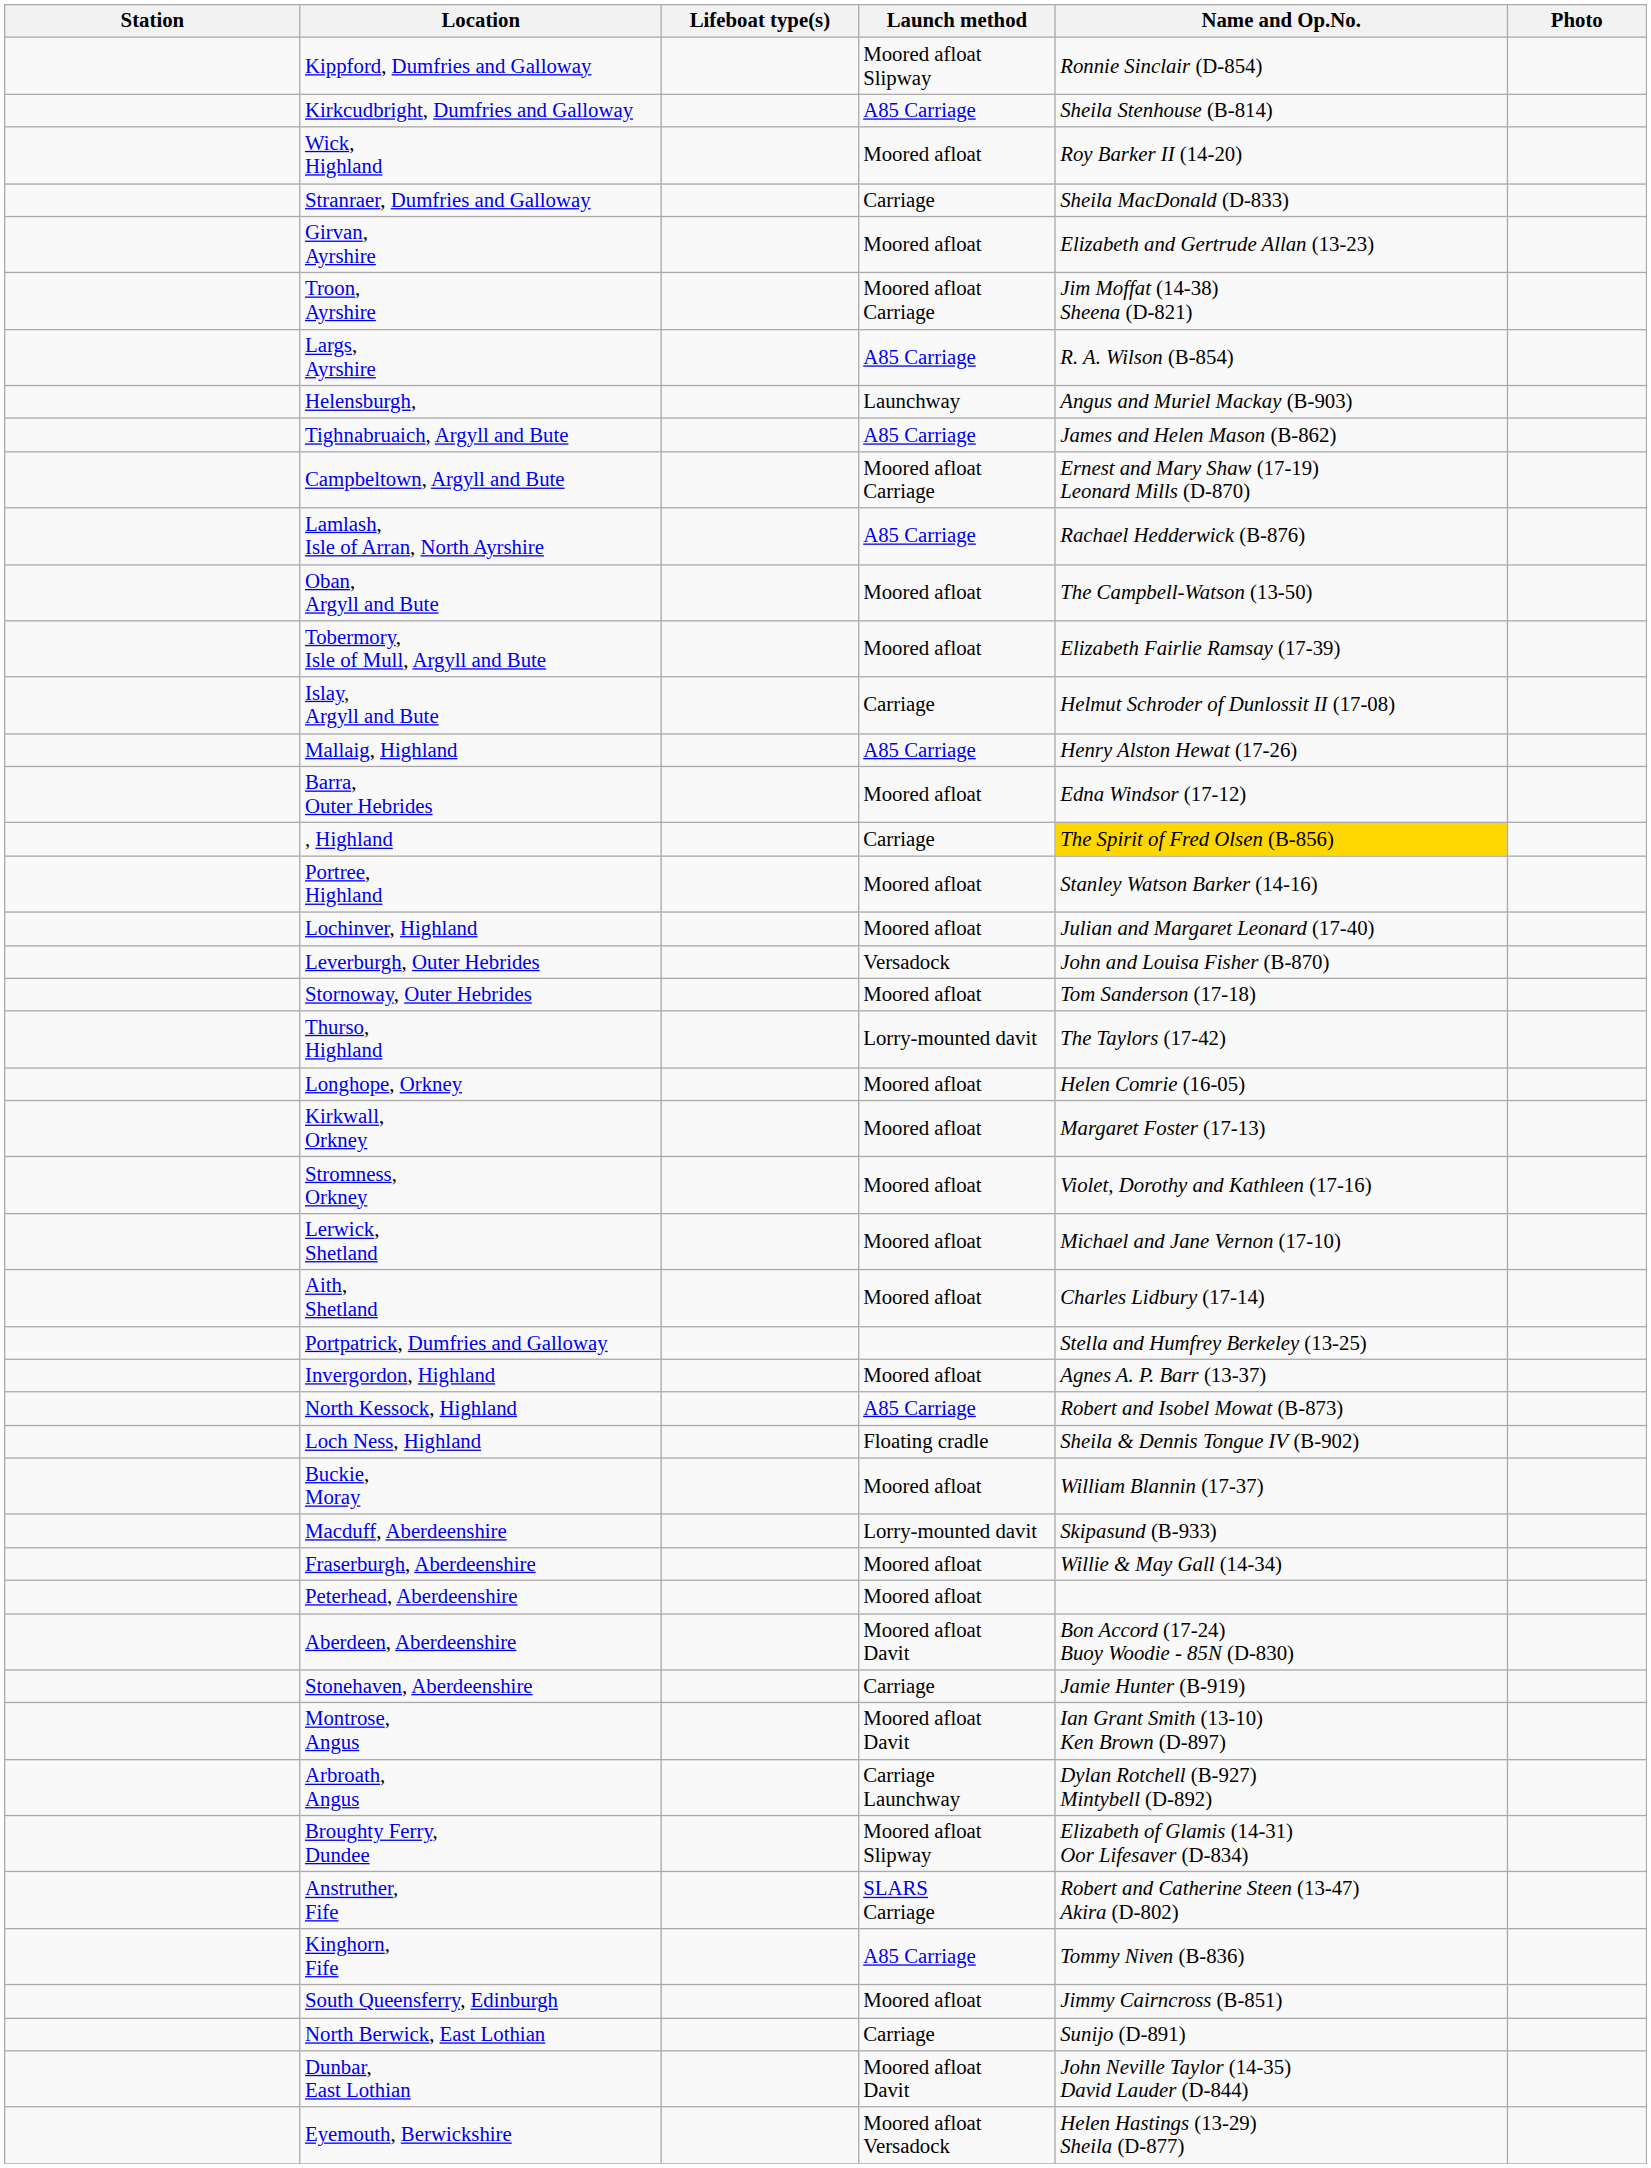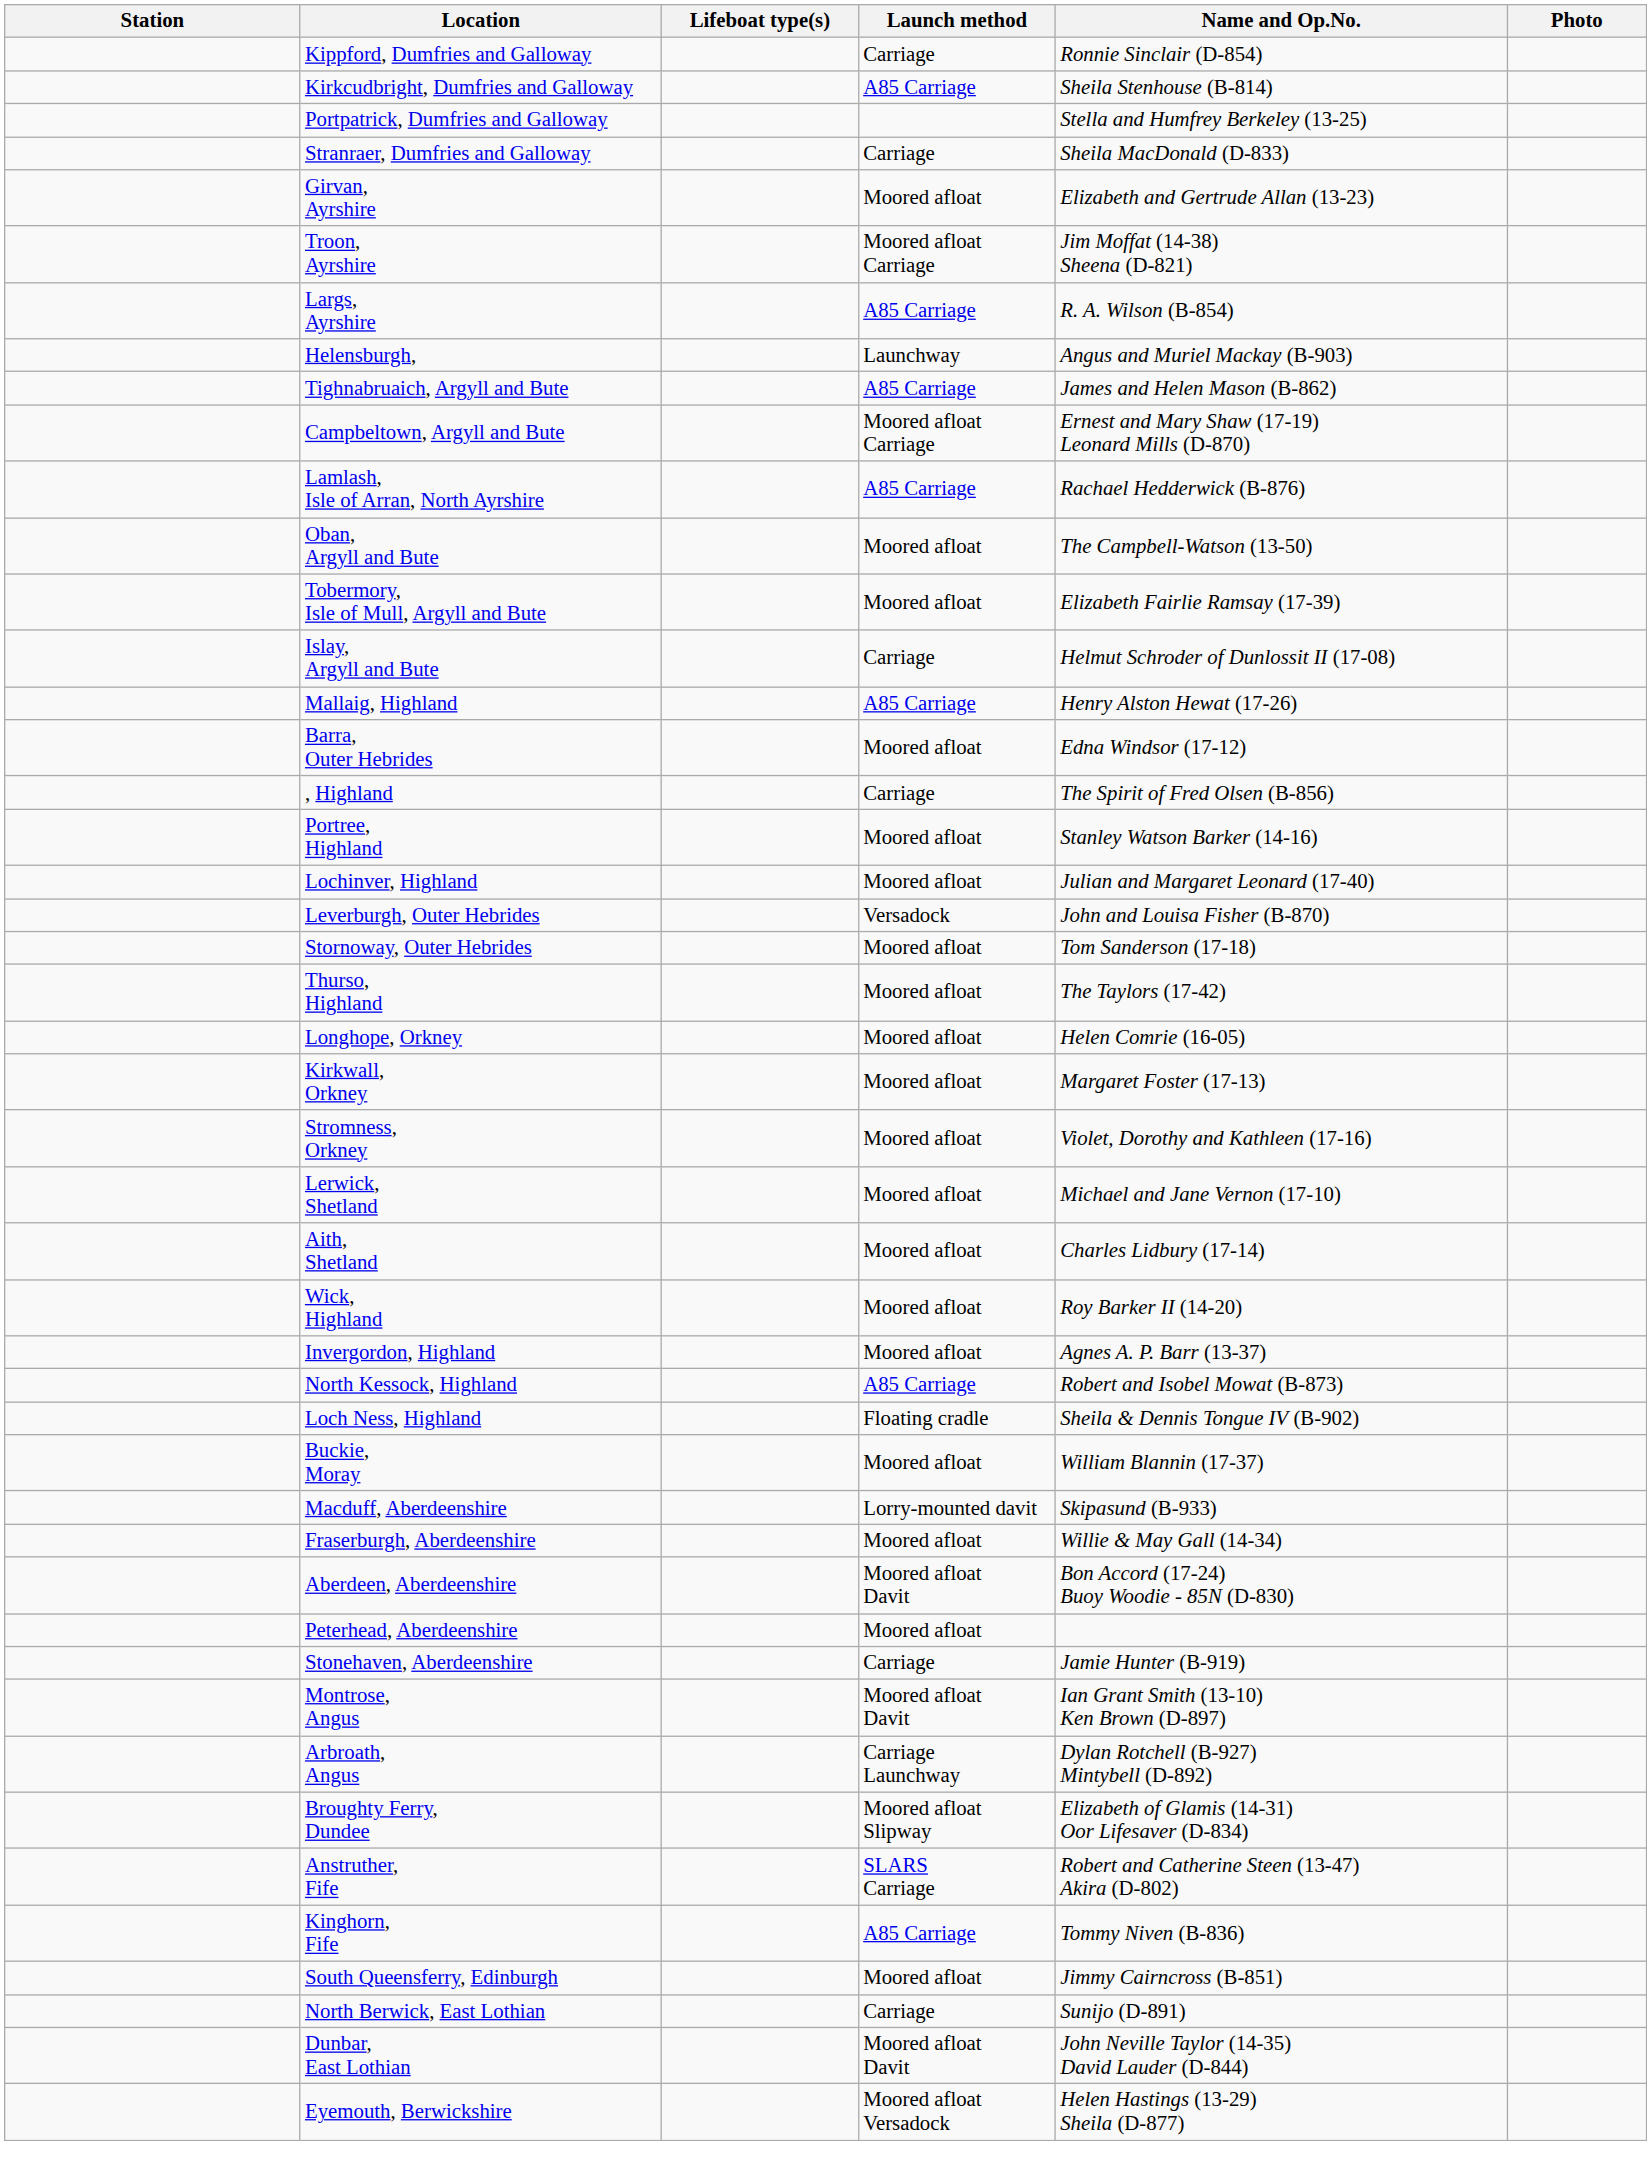Kippford, Dumfries and Galloway | Launch method: Moored afloat Slipway -> Carriage
rows swapped: Portpatrick, Dumfries and Galloway <-> Wick, Highland
, Highland | Name and Op.No.: gold background -> no background
Thurso, Highland | Launch method: Lorry-mounted davit -> Moored afloat
rows swapped: Peterhead, Aberdeenshire <-> Aberdeen, Aberdeenshire
